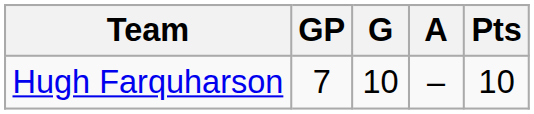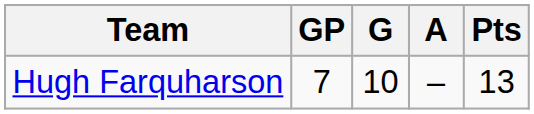Hugh Farquharson | Pts: 10 -> 13
